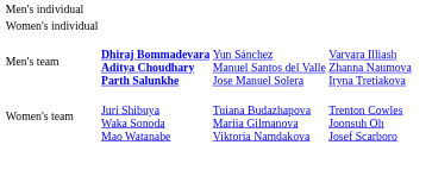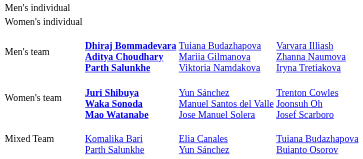Men's team | column 3: Yun Sánchez Manuel Santos del Valle Jose Manuel Solera -> Tuiana Budazhapova Mariia Gilmanova Viktoria Namdakova
Women's team | column 2: normal -> bold
Women's team | column 3: Tuiana Budazhapova Mariia Gilmanova Viktoria Namdakova -> Yun Sánchez Manuel Santos del Valle Jose Manuel Solera
+ row: Mixed Team | Komalika Bari Parth Salunkhe | Elia Canales Yun Sánchez | Tuiana Budazhapova Buianto Osorov
